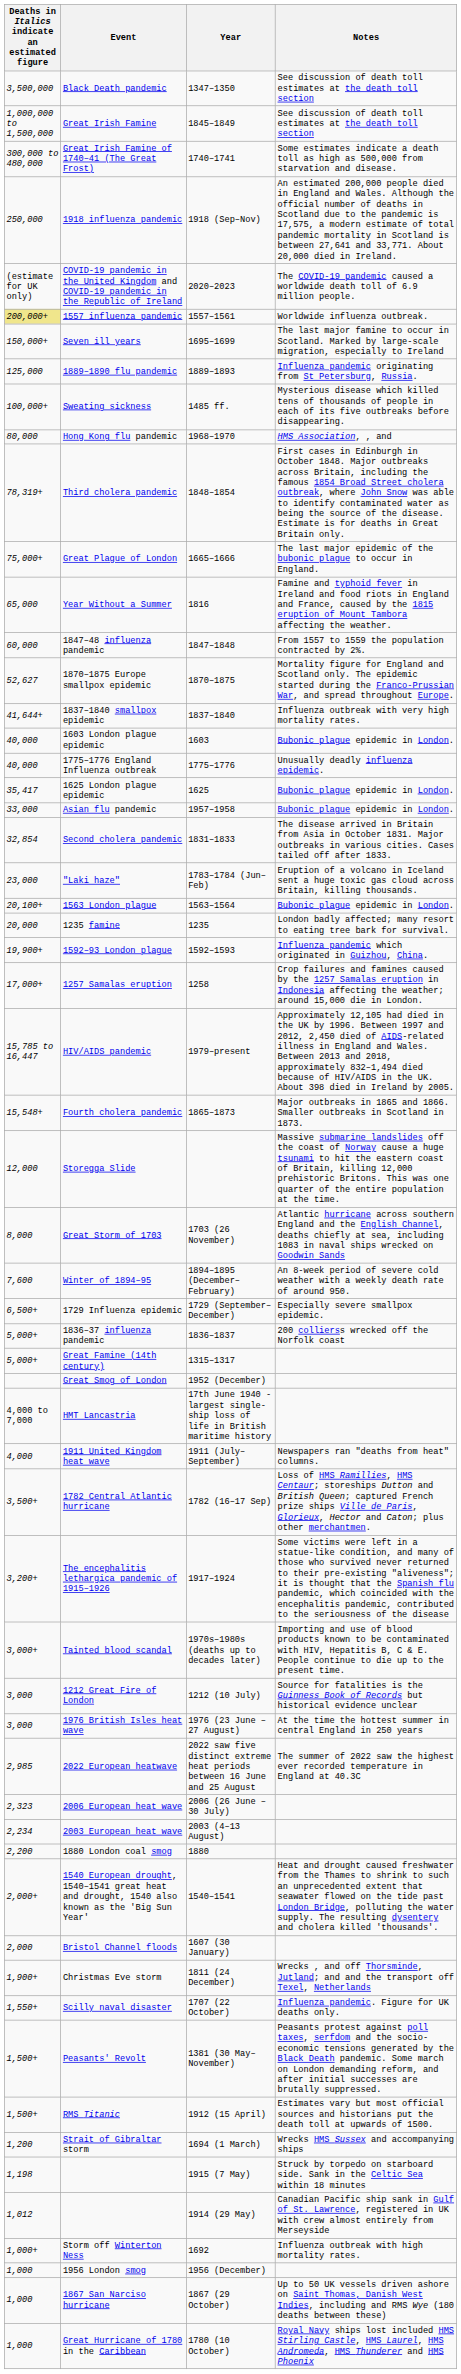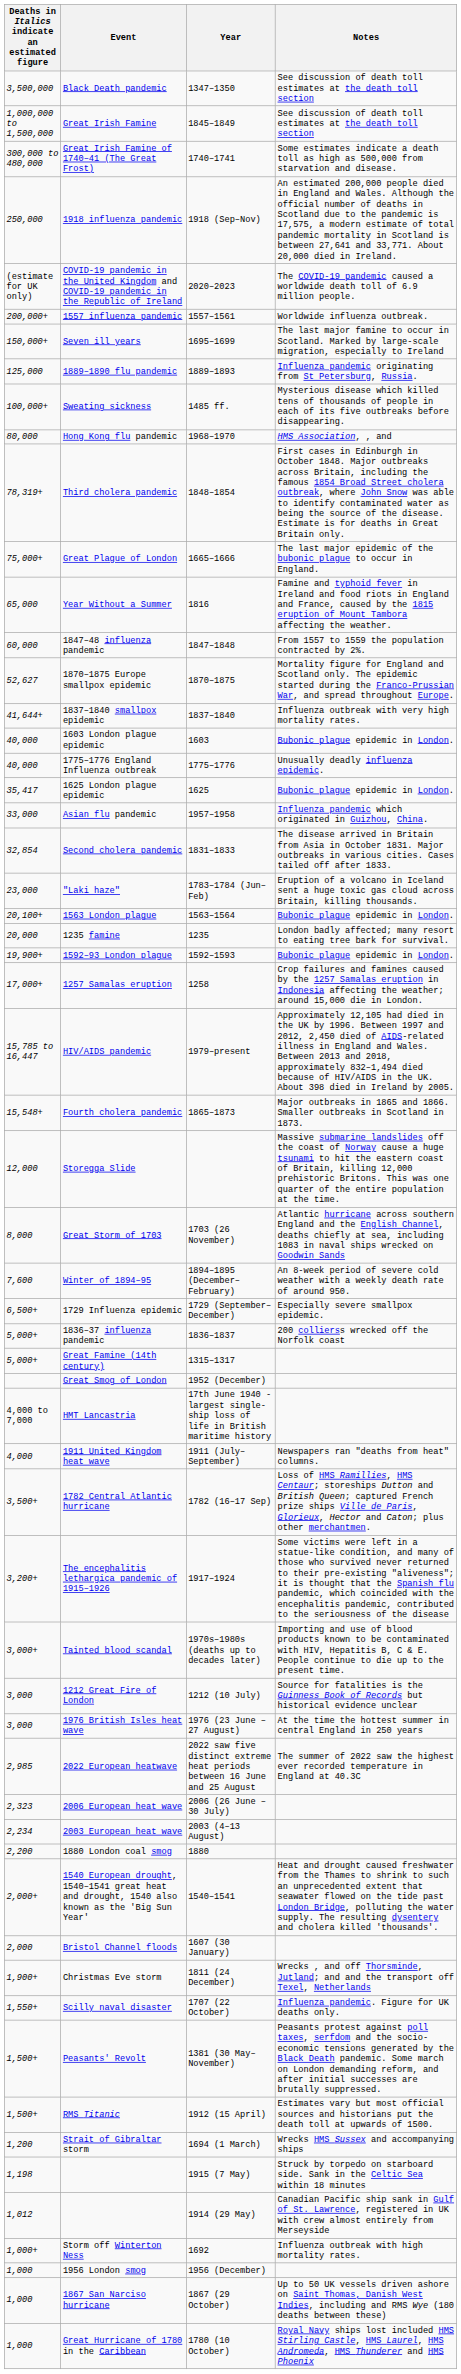1557 influenza pandemic | Deaths in Italics indicate an estimated figure: khaki background -> no background
Asian flu pandemic | Notes: Bubonic plague epidemic in London. -> Influenza pandemic which originated in Guizhou, China.
1592–93 London plague | Notes: Influenza pandemic which originated in Guizhou, China. -> Bubonic plague epidemic in London.
